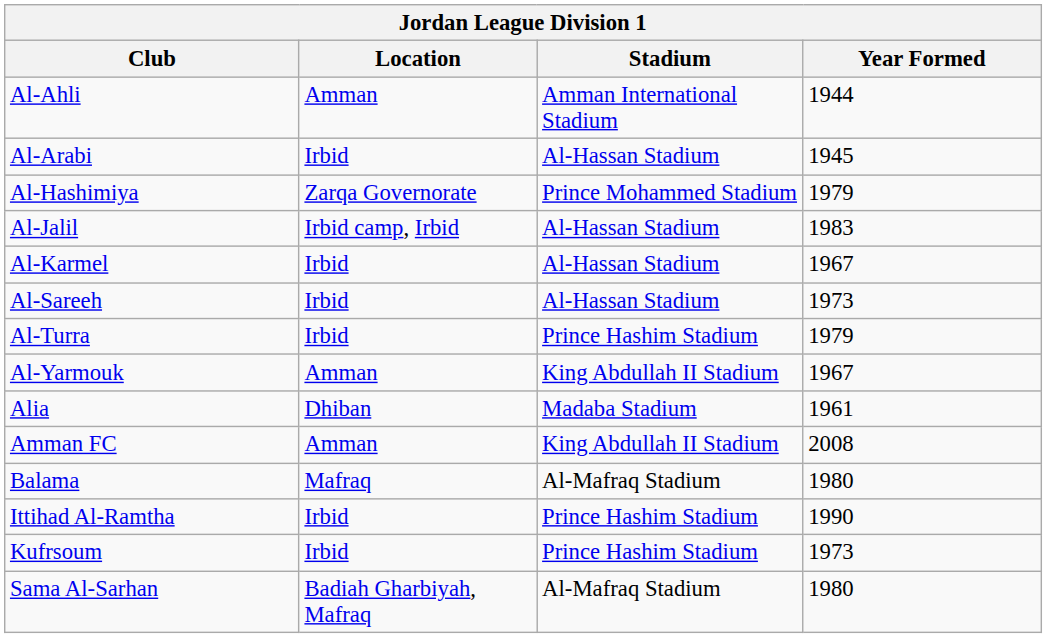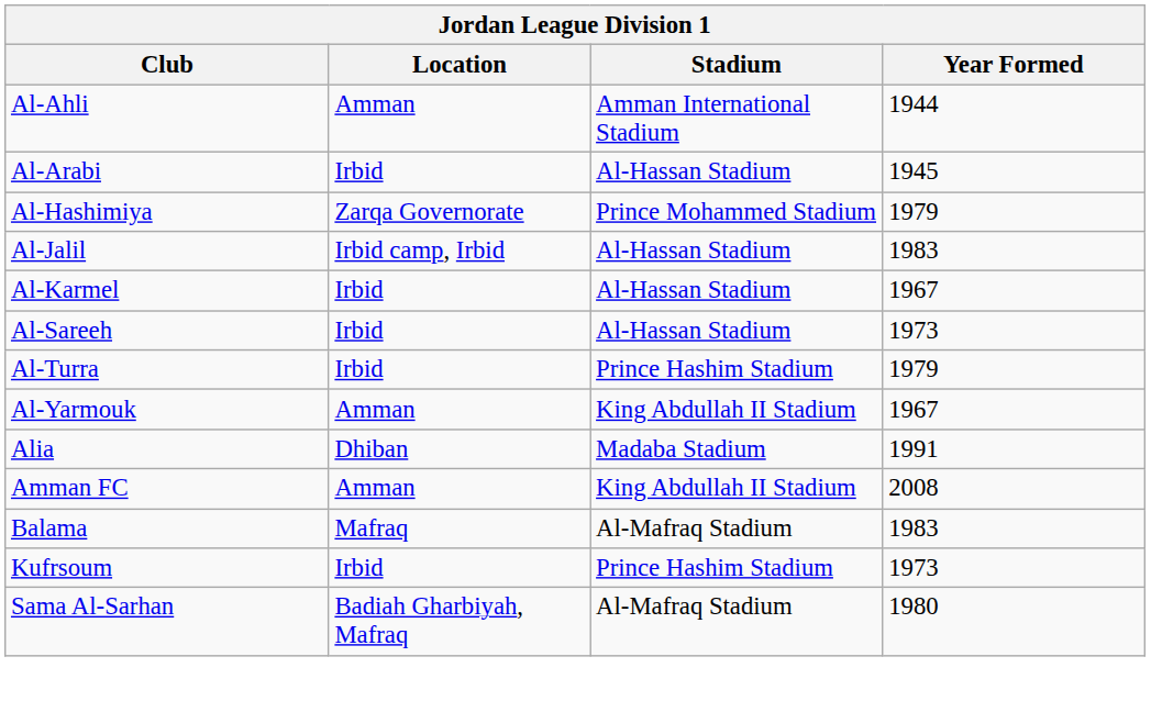Alia | Year Formed: 1961 -> 1991
Balama | Year Formed: 1980 -> 1983
- row: Ittihad Al-Ramtha | Irbid | Prince Hashim Stadium | 1990
